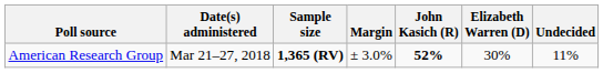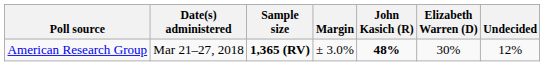American Research Group | John Kasich (R): 52% -> 48%
American Research Group | Undecided: 11% -> 12%
